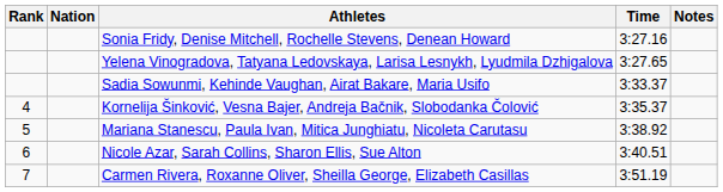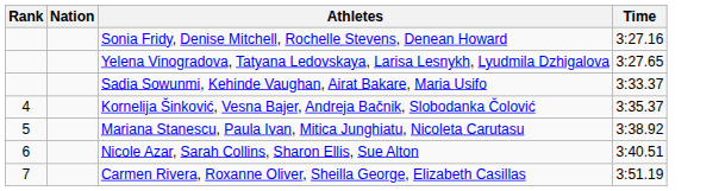- column: Notes
